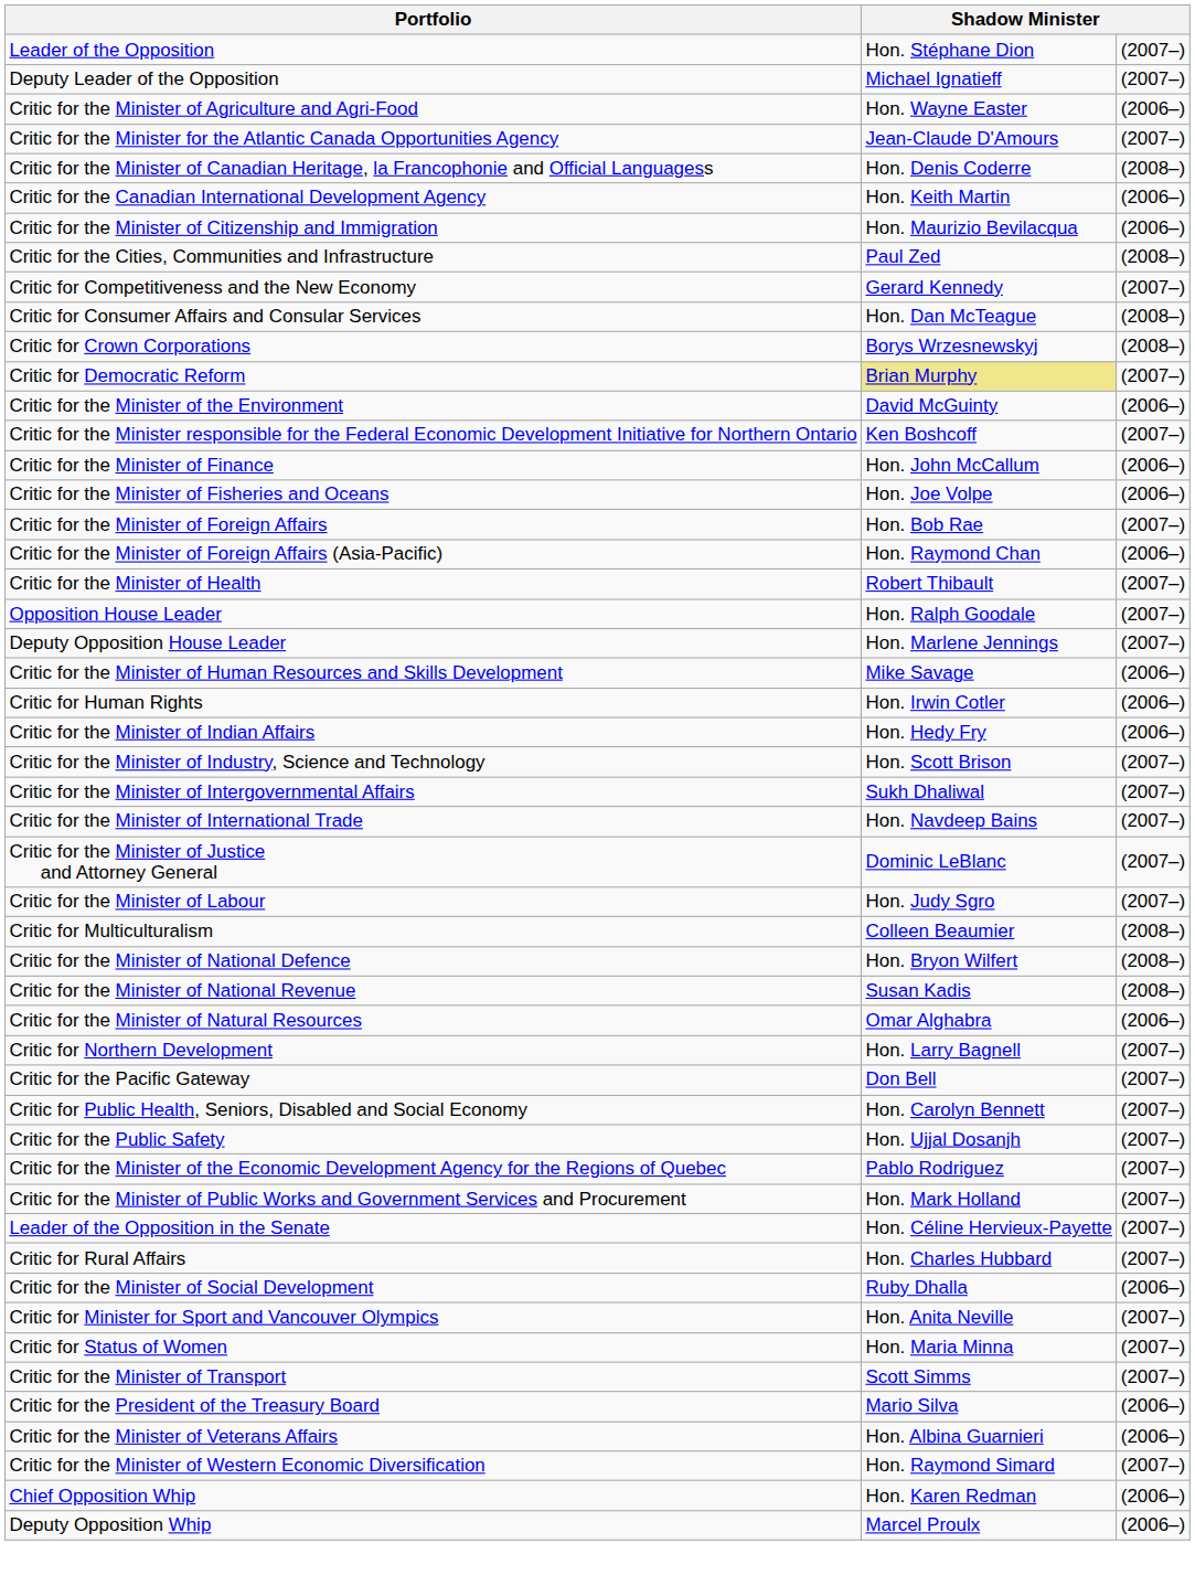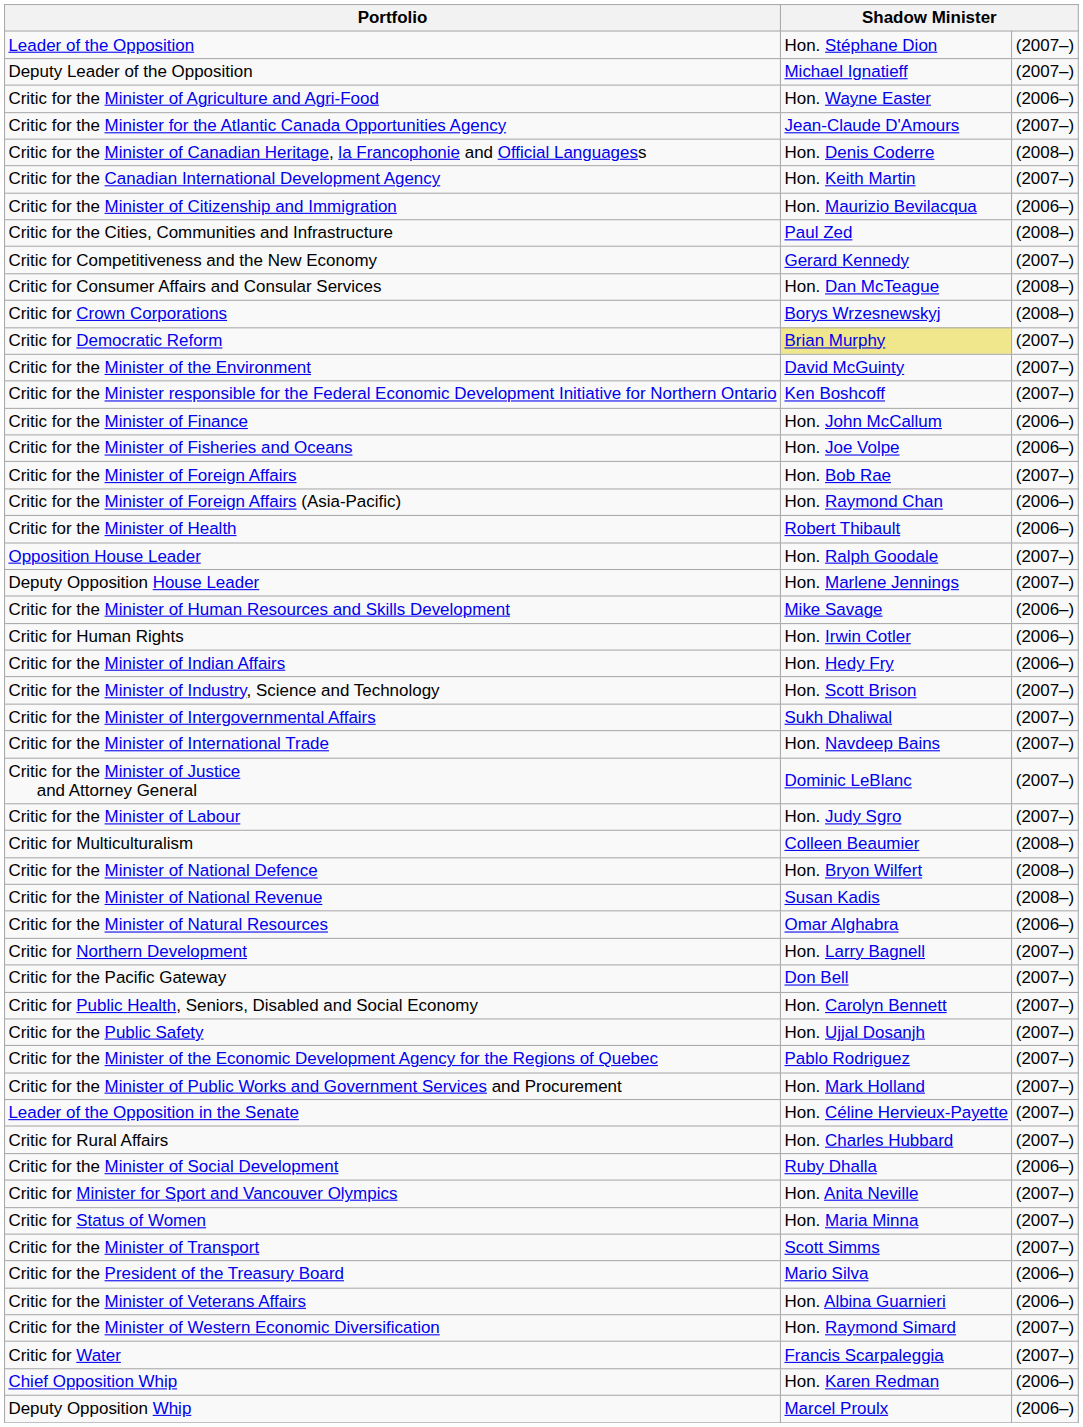Critic for the Canadian International Development Agency | column 3: (2006–) -> (2007–)
Critic for the Minister of the Environment | column 3: (2006–) -> (2007–)
Critic for the Minister of Health | column 3: (2007–) -> (2006–)
+ row: Critic for Water | Francis Scarpaleggia | (2007–)
